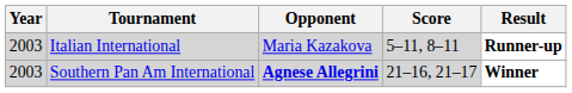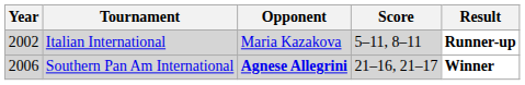Italian International | Year: 2003 -> 2002
Southern Pan Am International | Year: 2003 -> 2006
